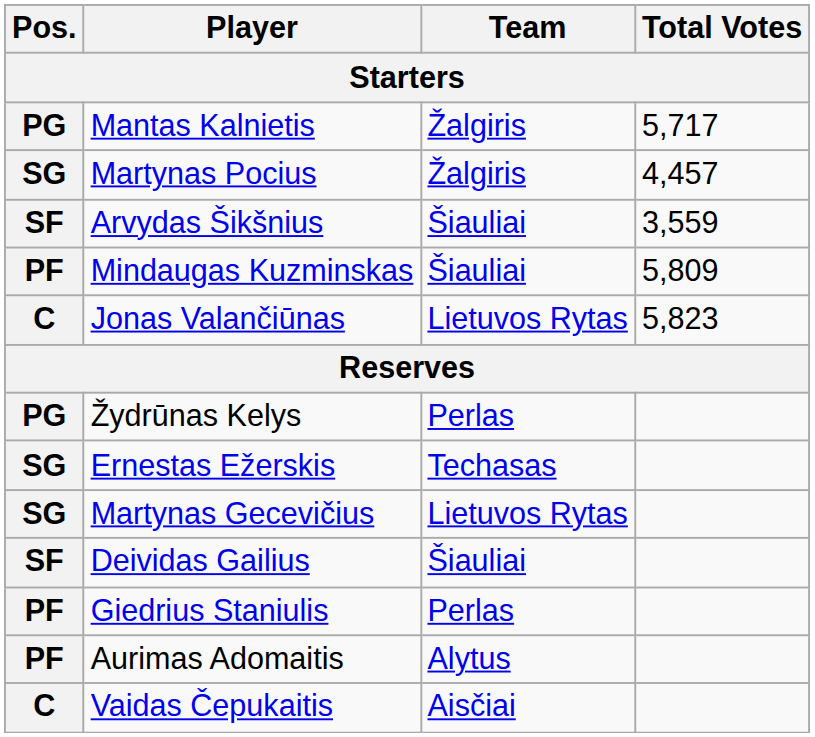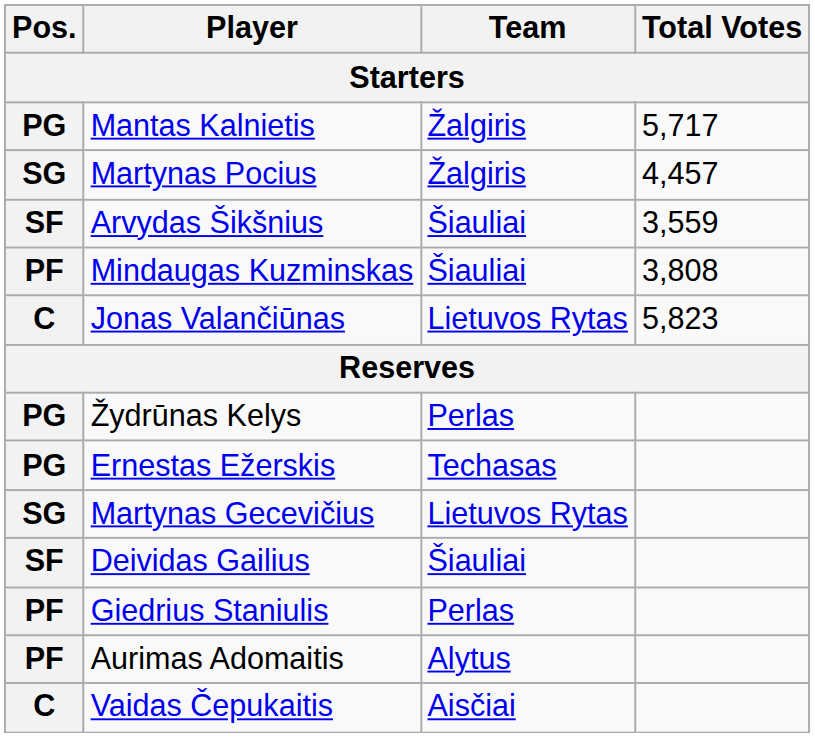Mindaugas Kuzminskas | Total Votes: 5,809 -> 3,808
Ernestas Ežerskis | Pos.: SG -> PG
